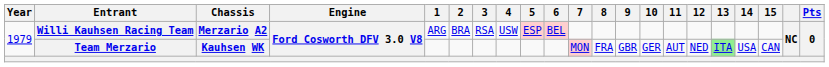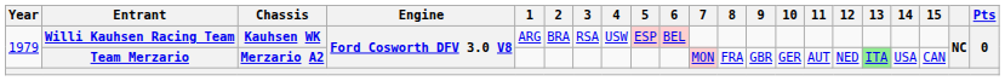Willi Kauhsen Racing Team | Chassis: Merzario A2 -> Kauhsen WK
Team Merzario | Chassis: Kauhsen WK -> Merzario A2
